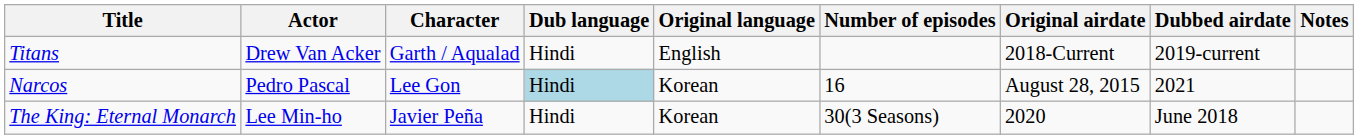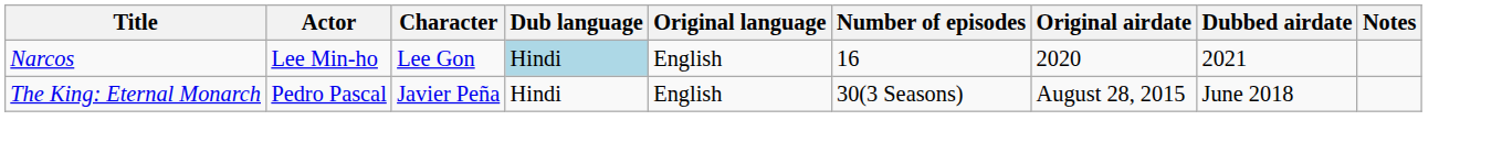- row: Titans | Drew Van Acker | Garth / Aqualad | Hindi | English | 2018-Current | 2019-current
Narcos | Actor: Pedro Pascal -> Lee Min-ho
Narcos | Original language: Korean -> English
Narcos | Original airdate: August 28, 2015 -> 2020
The King: Eternal Monarch | Actor: Lee Min-ho -> Pedro Pascal
The King: Eternal Monarch | Original language: Korean -> English
The King: Eternal Monarch | Original airdate: 2020 -> August 28, 2015
